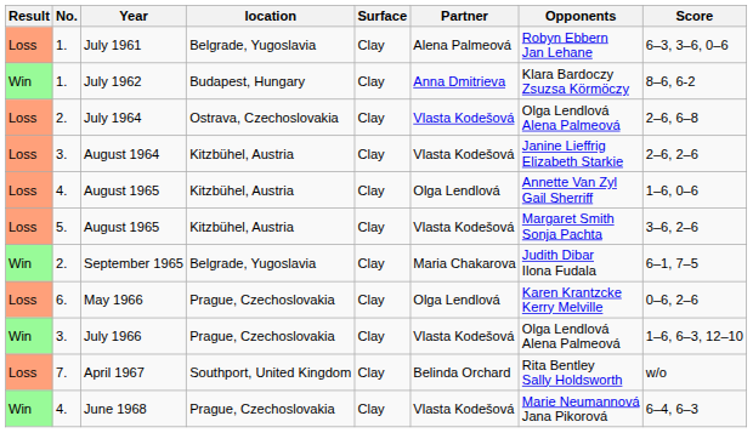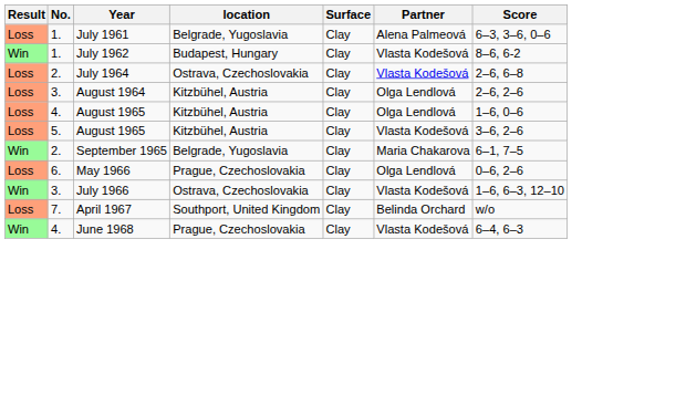- column: Opponents | Robyn Ebbern Jan Lehane | Klara Bardoczy Zsuzsa Körmöczy | Olga Lendlová Alena Palmeová | Janine Lieffrig Elizabeth Starkie | Annette Van Zyl Gail Sherriff | Margaret Smith Sonja Pachta | Judith Dibar Ilona Fudala | Karen Krantzcke Kerry Melville | Olga Lendlová Alena Palmeová | Rita Bentley Sally Holdsworth | Marie Neumannová Jana Pikorová
July 1962 | Partner: Anna Dmitrieva -> Vlasta Kodešová
August 1964 | Partner: Vlasta Kodešová -> Olga Lendlová
July 1966 | location: Prague, Czechoslovakia -> Ostrava, Czechoslovakia
